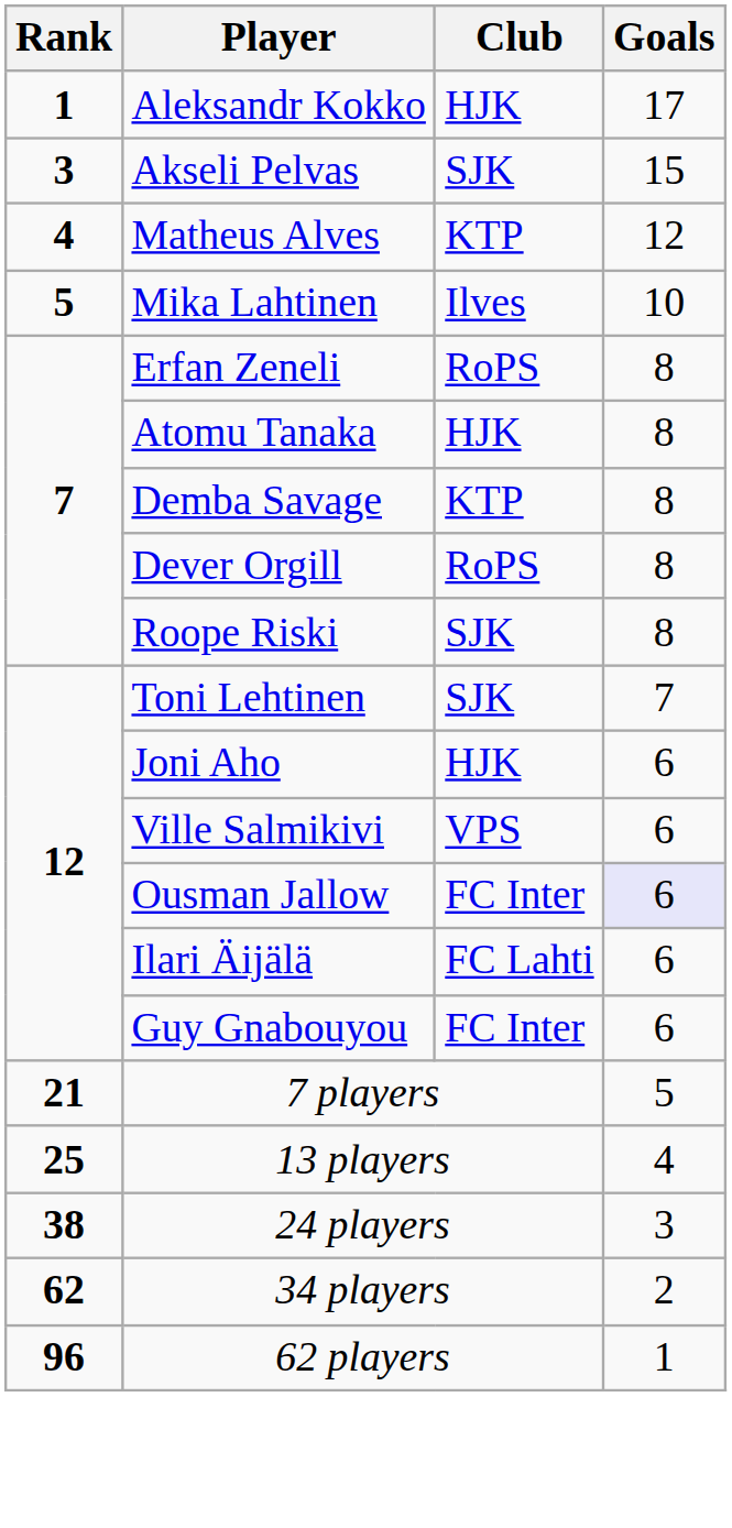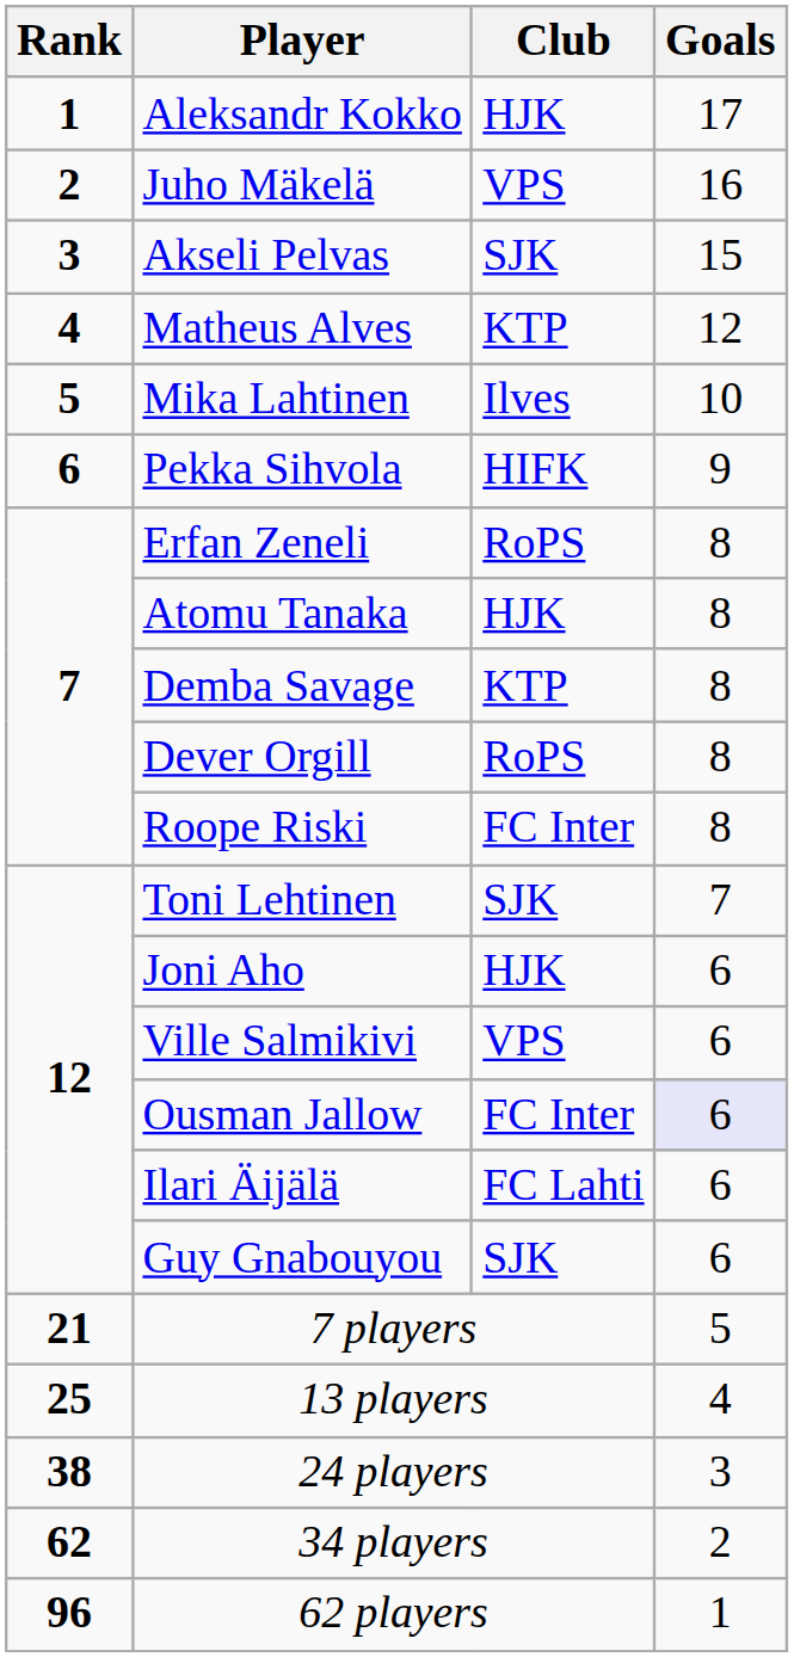+ row: 2 | Juho Mäkelä | VPS | 16
+ row: 6 | Pekka Sihvola | HIFK | 9
Roope Riski | Club: SJK -> FC Inter
Guy Gnabouyou | Club: FC Inter -> SJK
